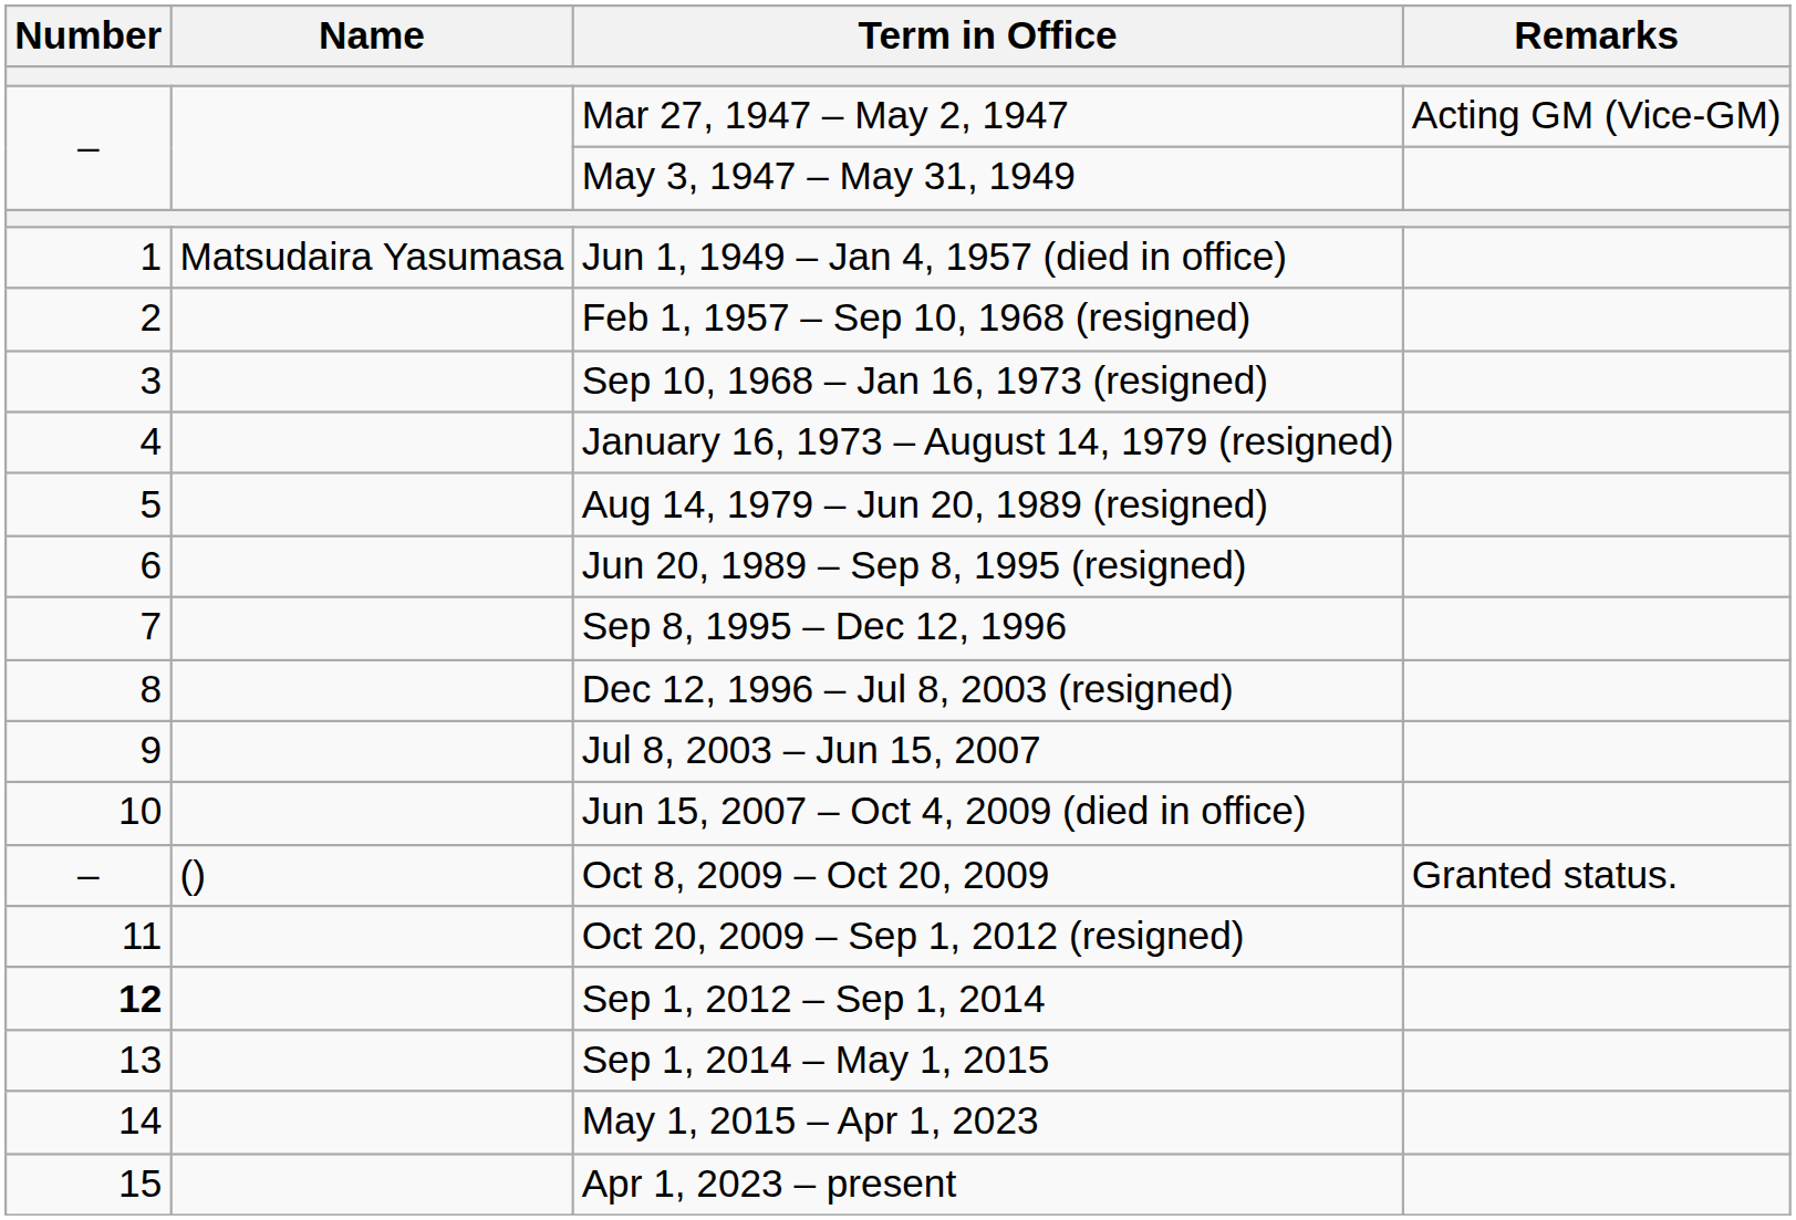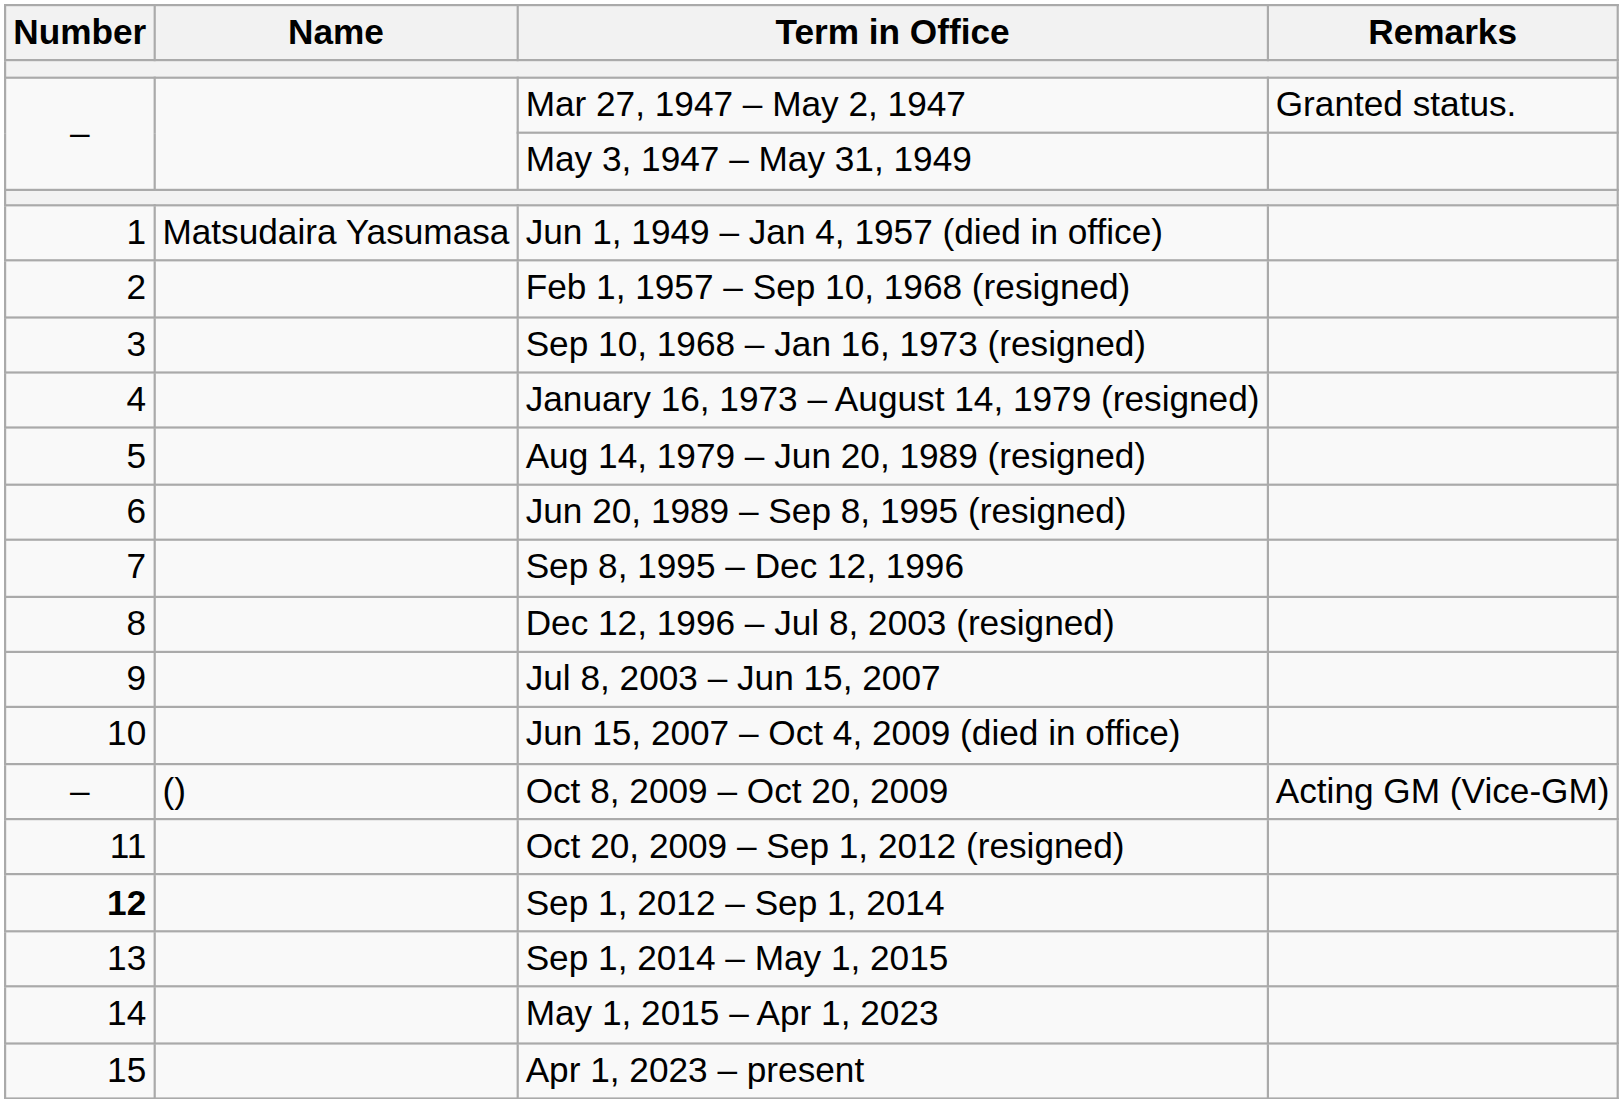Mar 27, 1947 – May 2, 1947 | Remarks: Acting GM (Vice-GM) -> Granted status.
Oct 8, 2009 – Oct 20, 2009 | Remarks: Granted status. -> Acting GM (Vice-GM)
